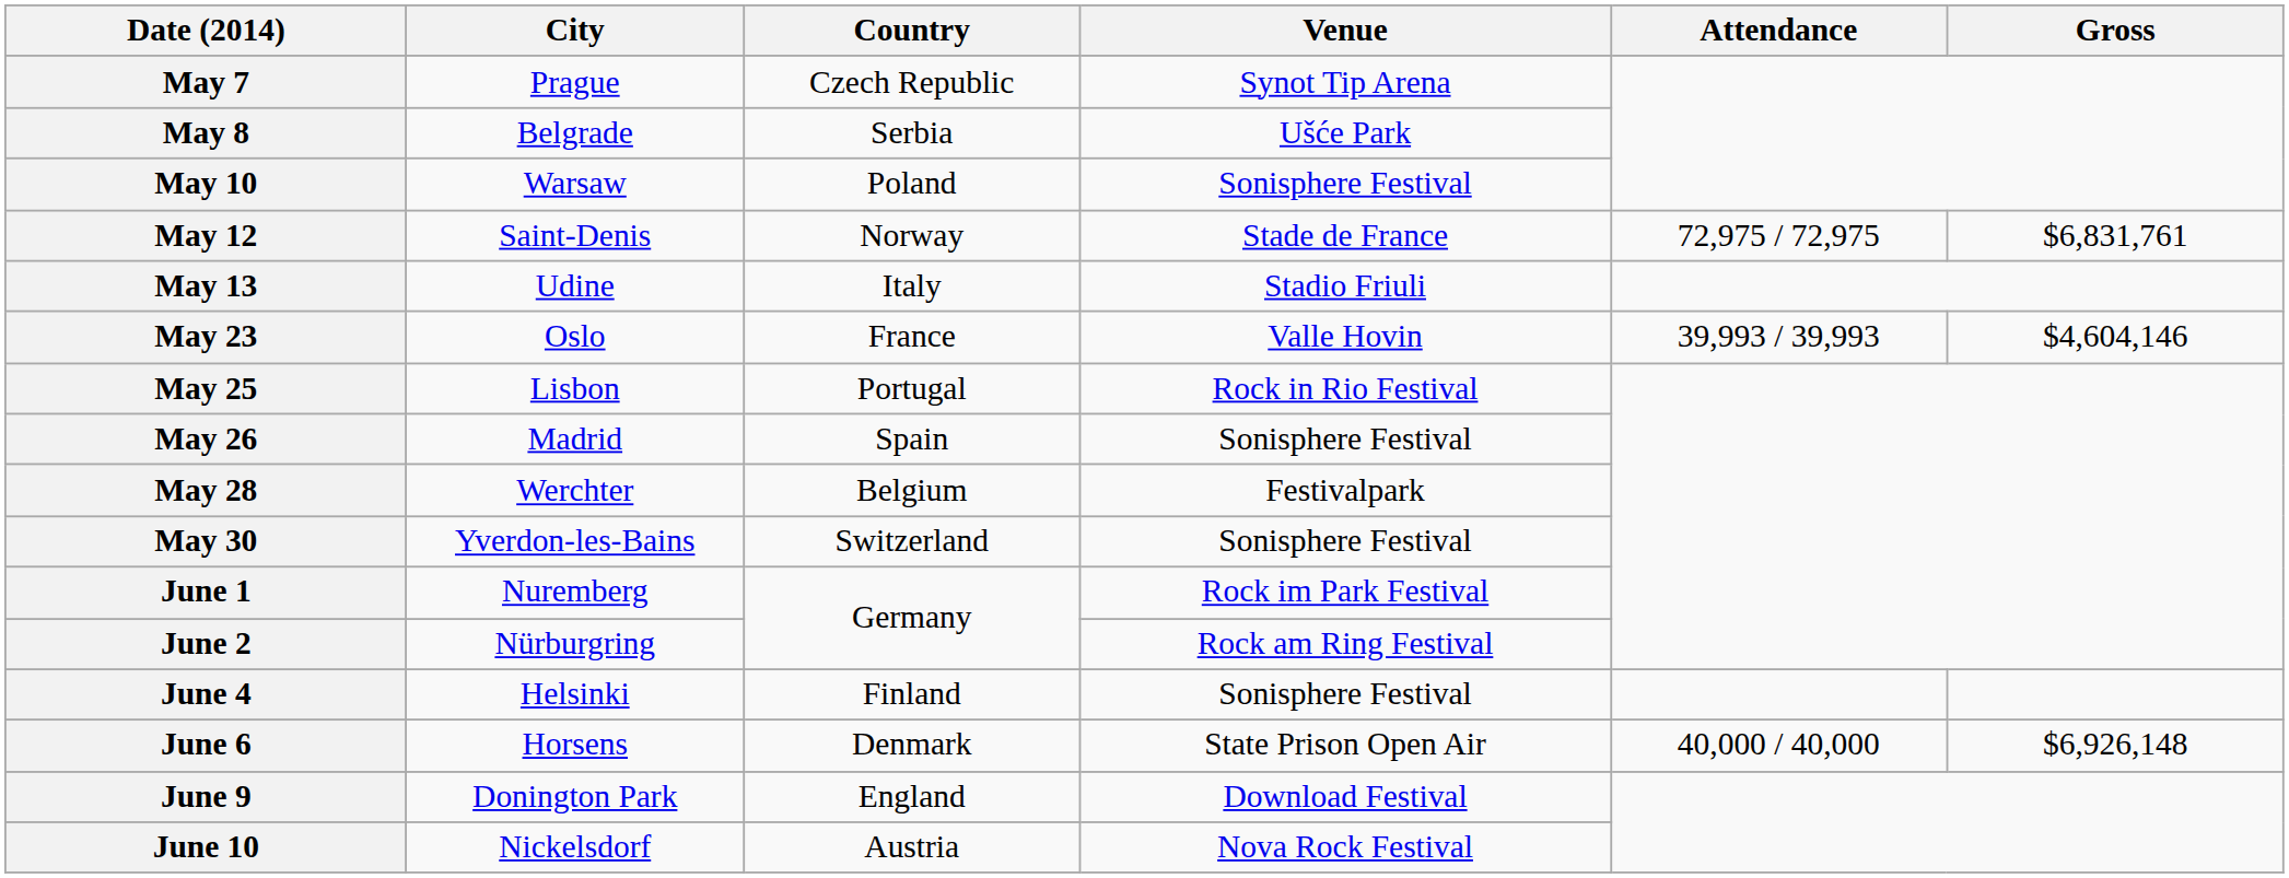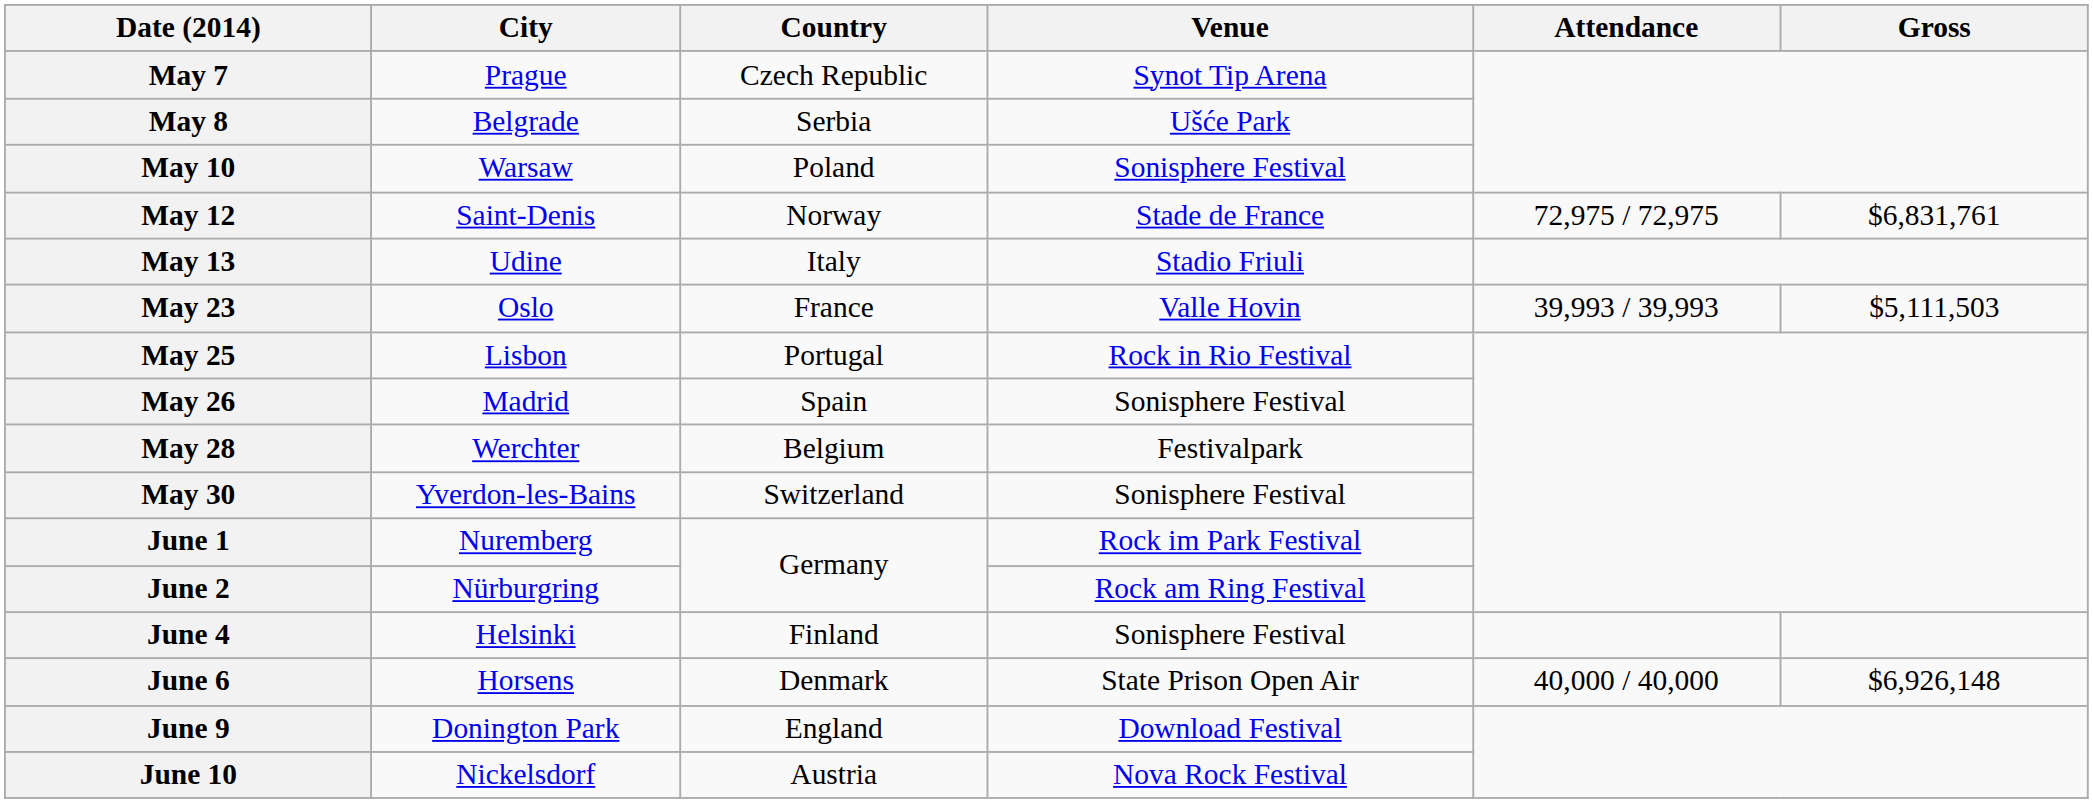May 23 | Gross: $4,604,146 -> $5,111,503
